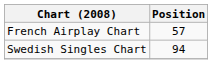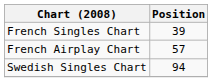+ row: French Singles Chart | 39
